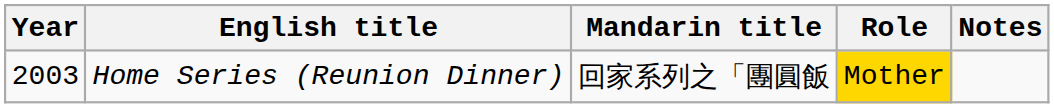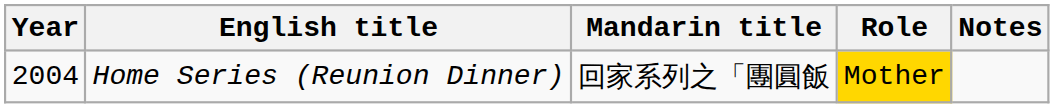Home Series (Reunion Dinner) | Year: 2003 -> 2004
